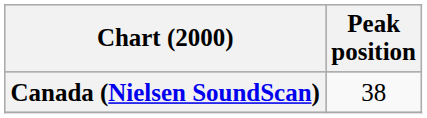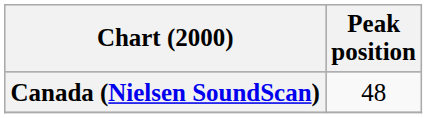Canada (Nielsen SoundScan) | Peak position: 38 -> 48
